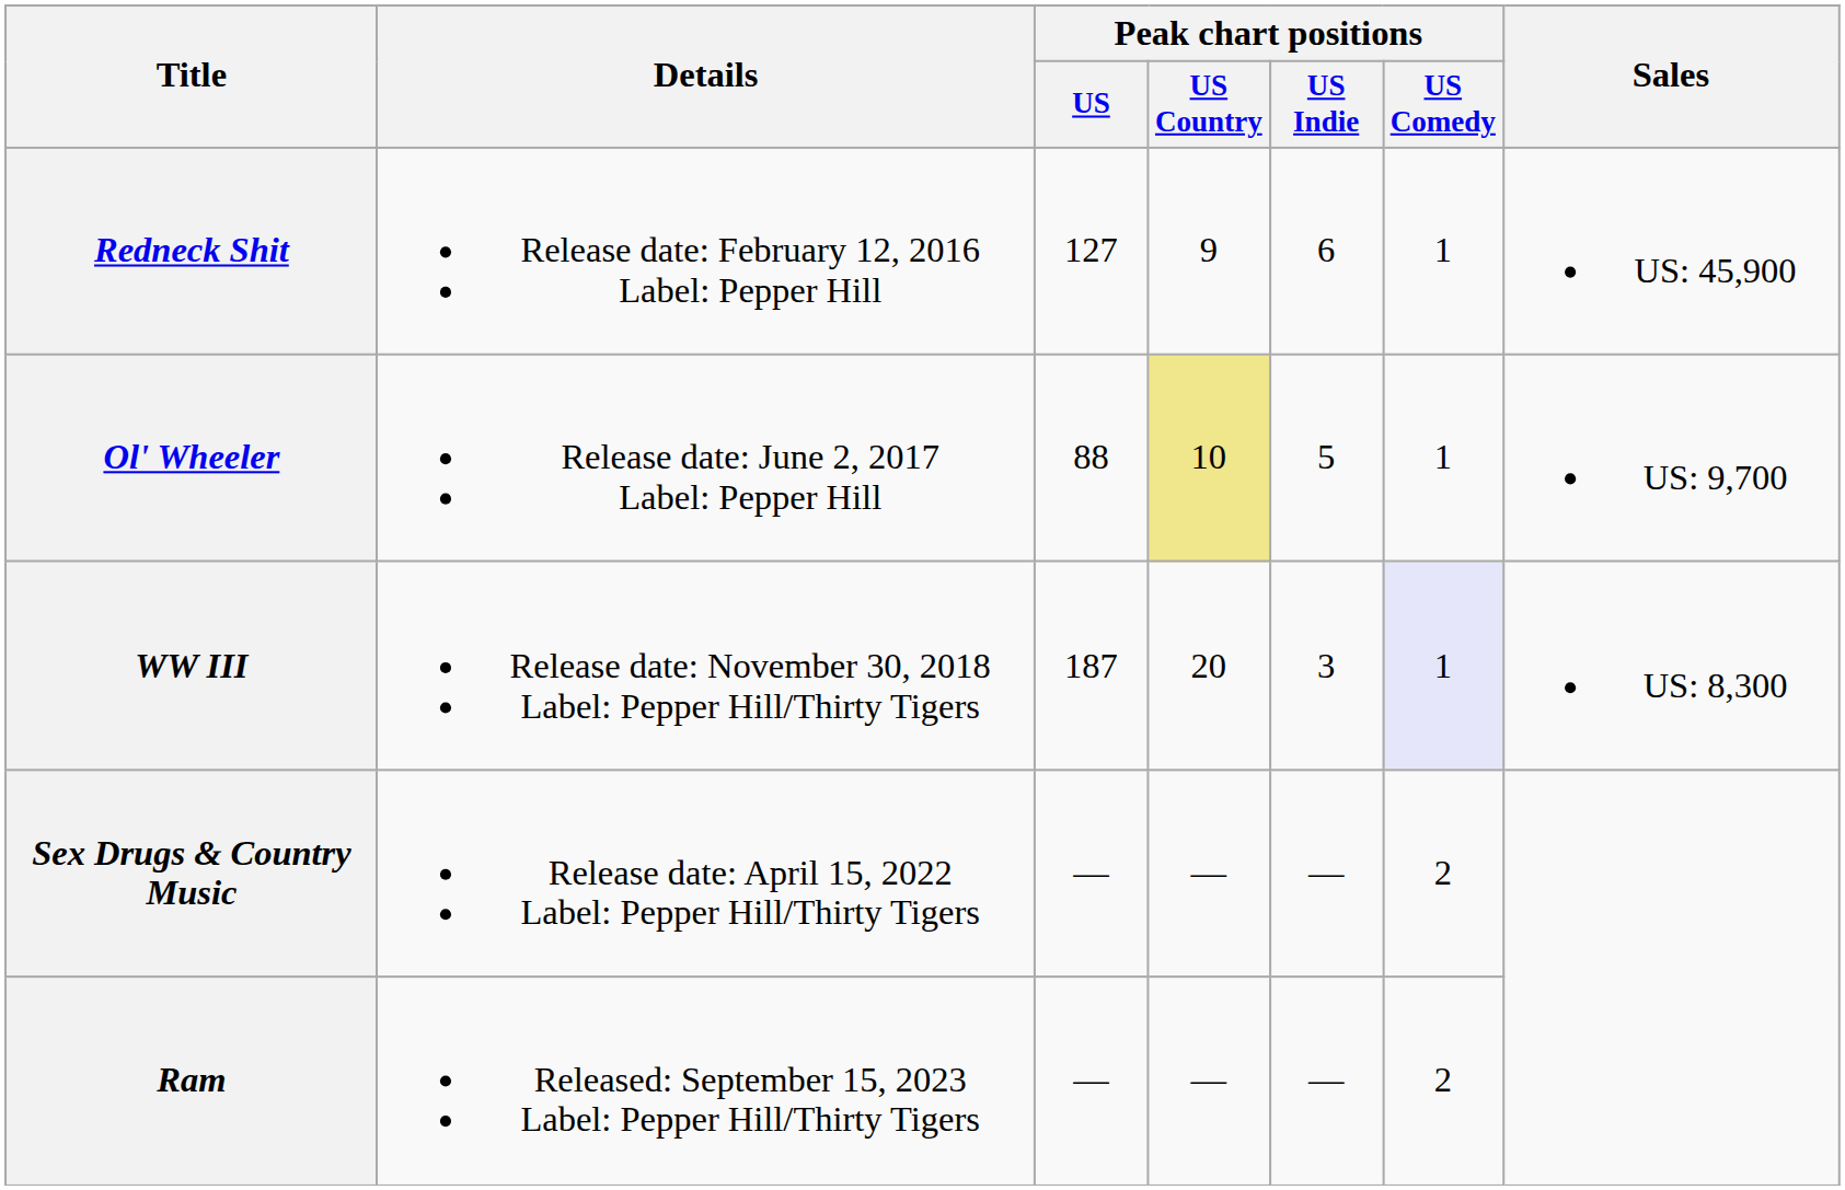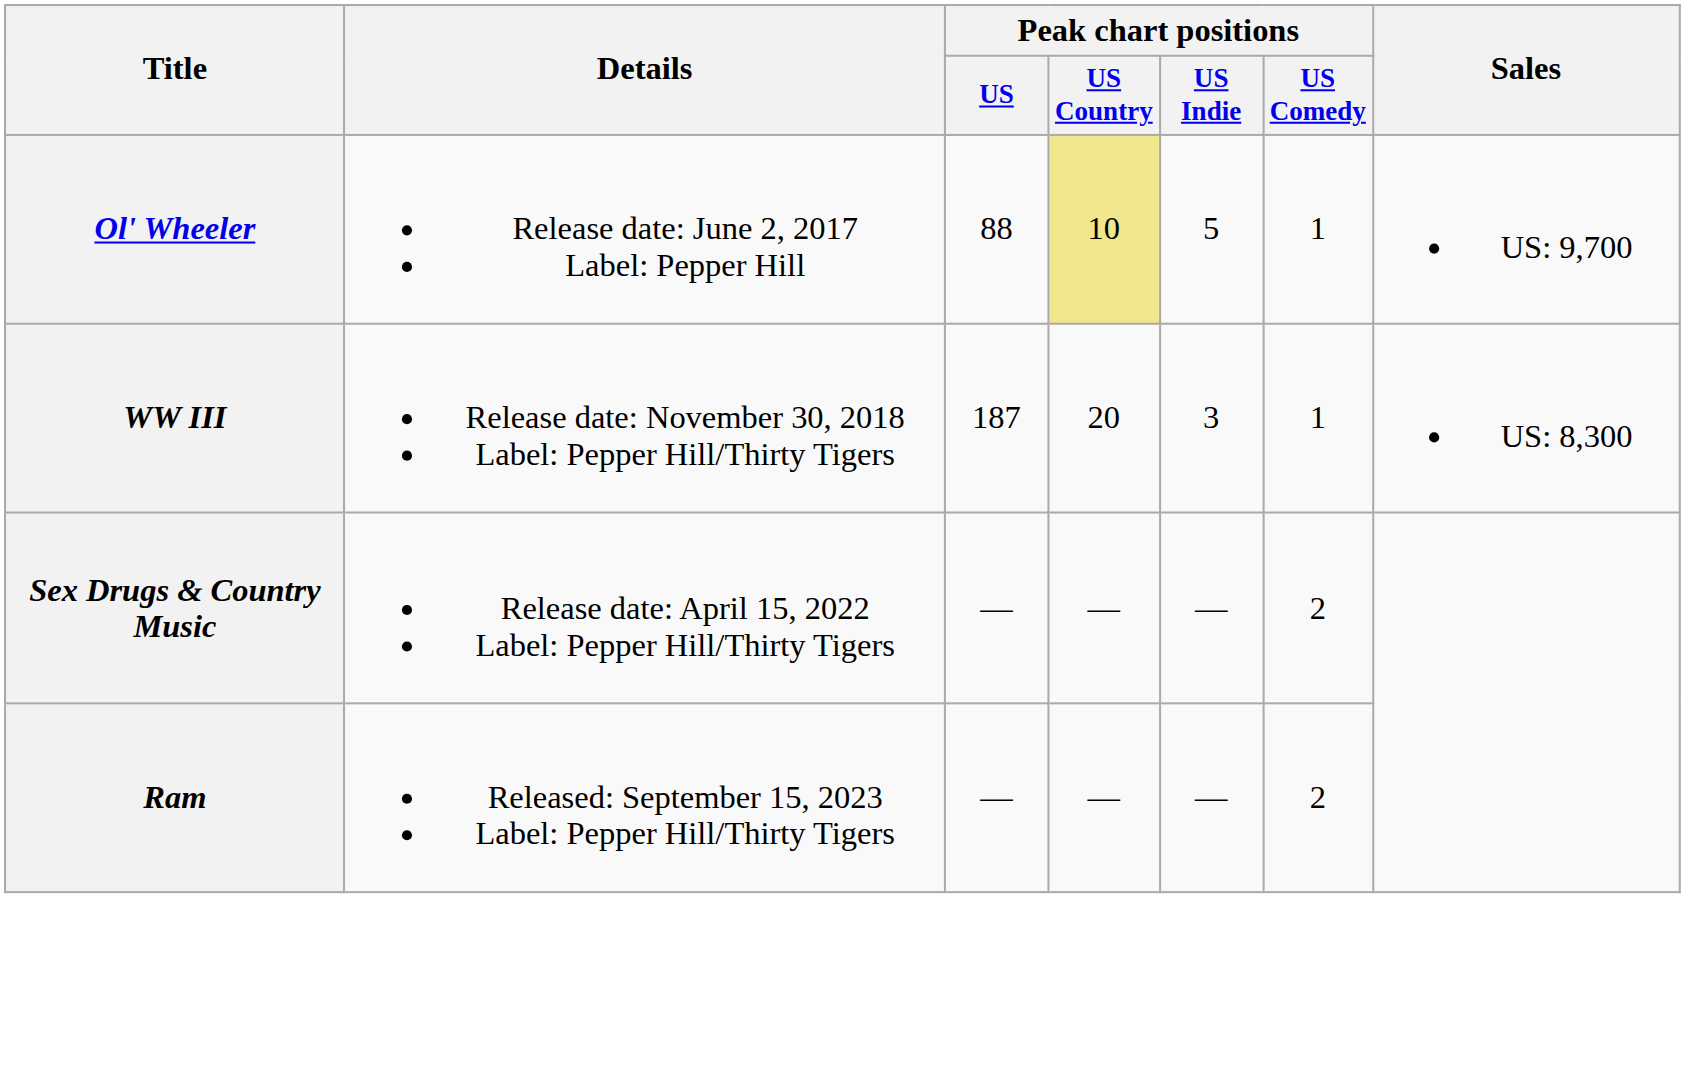- row: Redneck Shit | Release date: February 12, 2016 Label: Pepper Hill | 127 | 9 | 6 | 1 | US: 45,900
WW III | Peak chart positions / US Comedy: lavender background -> no background
